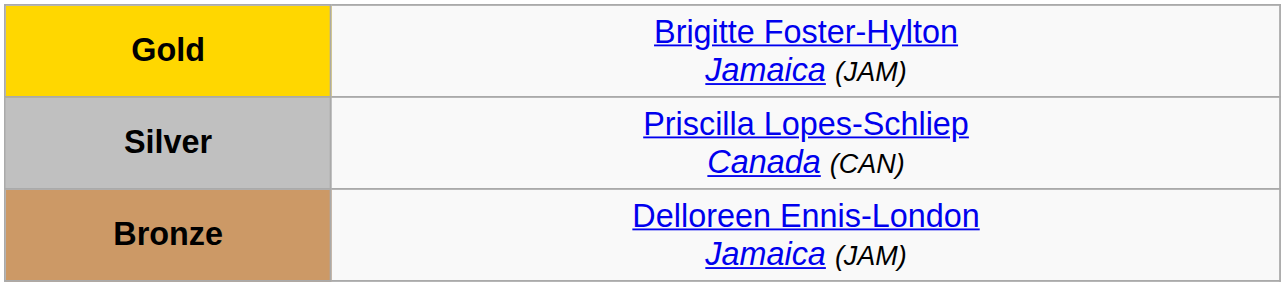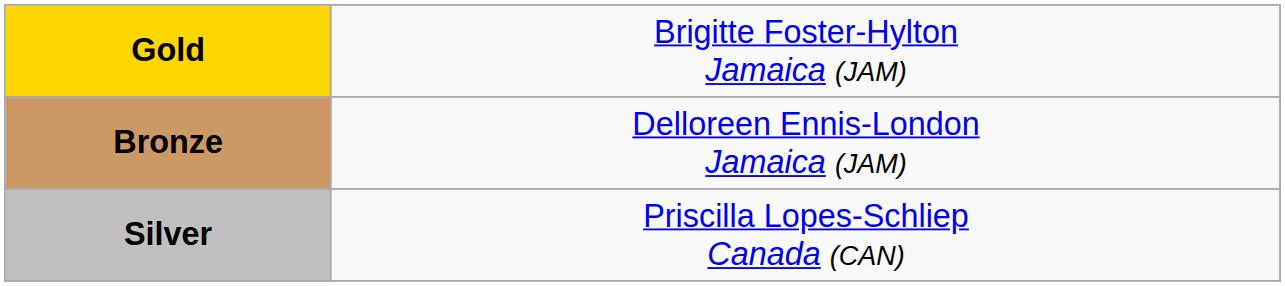rows swapped: Silver <-> Bronze
